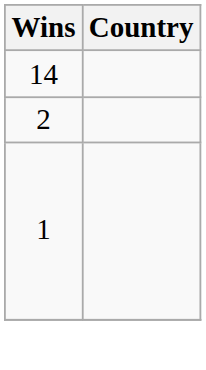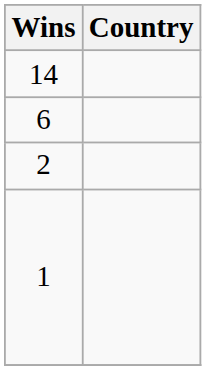+ row: 6
